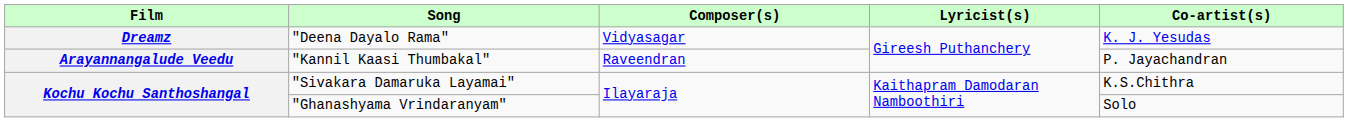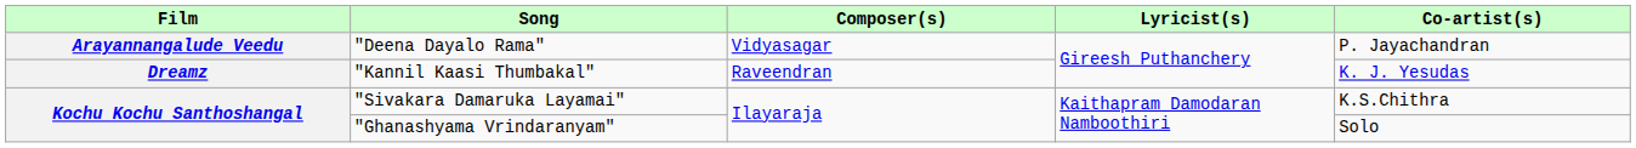"Deena Dayalo Rama" | Film: Dreamz -> Arayannangalude Veedu
"Deena Dayalo Rama" | Co-artist(s): K. J. Yesudas -> P. Jayachandran
"Kannil Kaasi Thumbakal" | Film: Arayannangalude Veedu -> Dreamz
"Kannil Kaasi Thumbakal" | Co-artist(s): P. Jayachandran -> K. J. Yesudas
